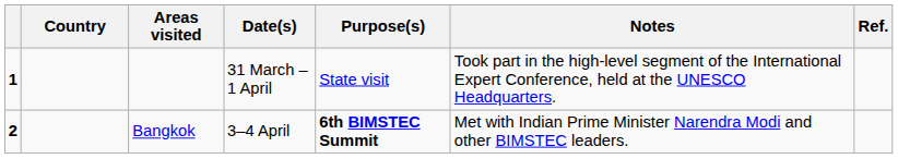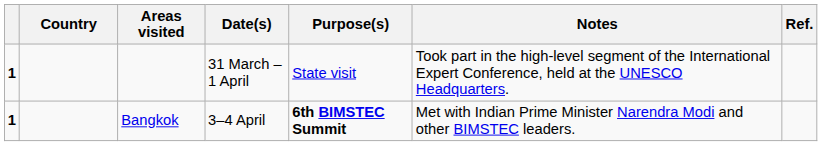Bangkok | column 1: 2 -> 1
